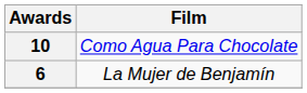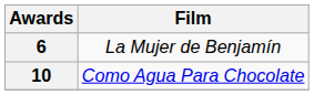rows swapped: 10 <-> 6
